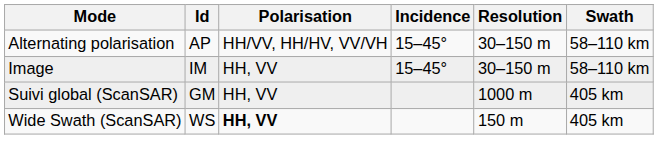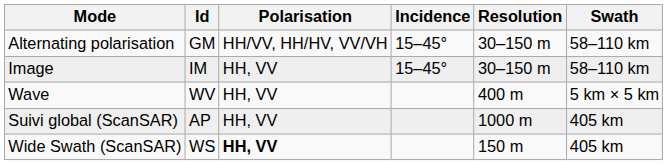Alternating polarisation | Id: AP -> GM
+ row: Wave | WV | HH, VV | 400 m | 5 km × 5 km
Suivi global (ScanSAR) | Id: GM -> AP
